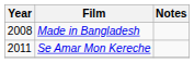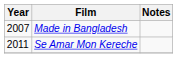Made in Bangladesh | Year: 2008 -> 2007
